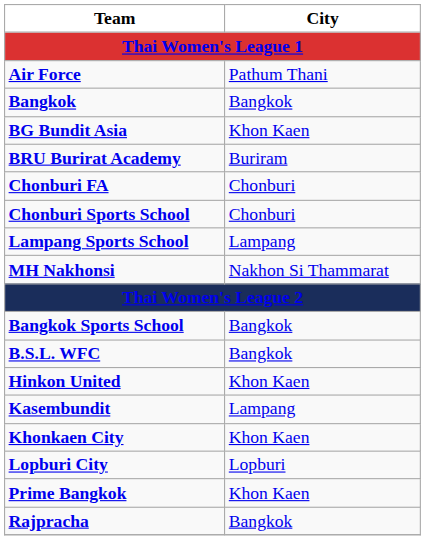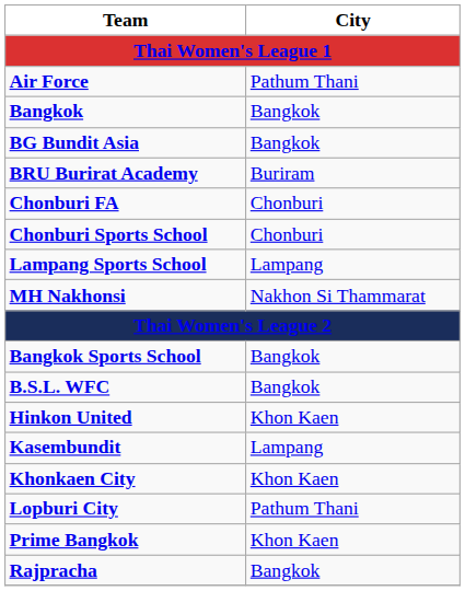BG Bundit Asia | City: Khon Kaen -> Bangkok
Lopburi City | City: Lopburi -> Pathum Thani
